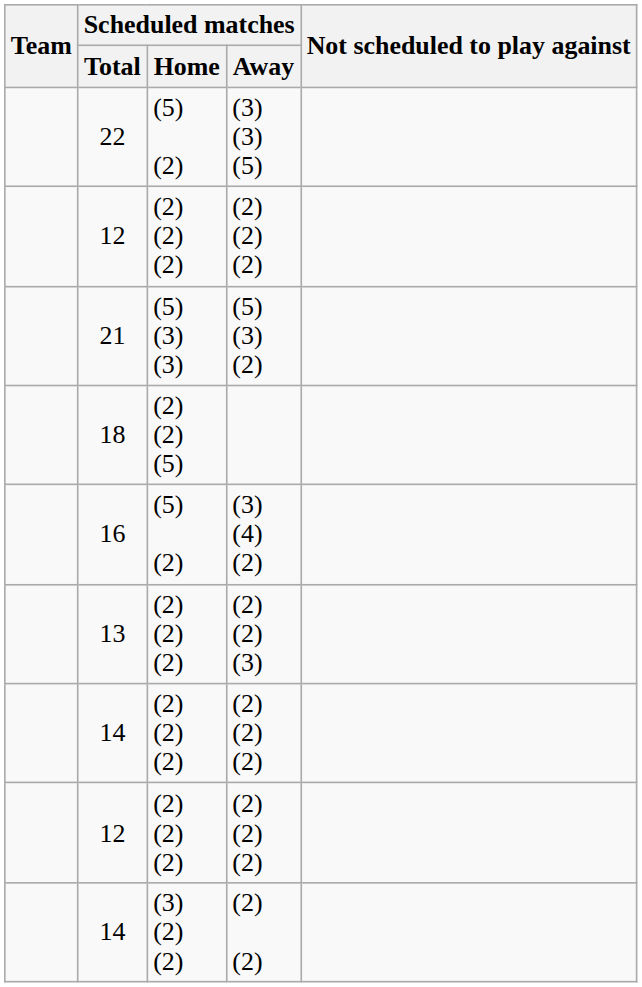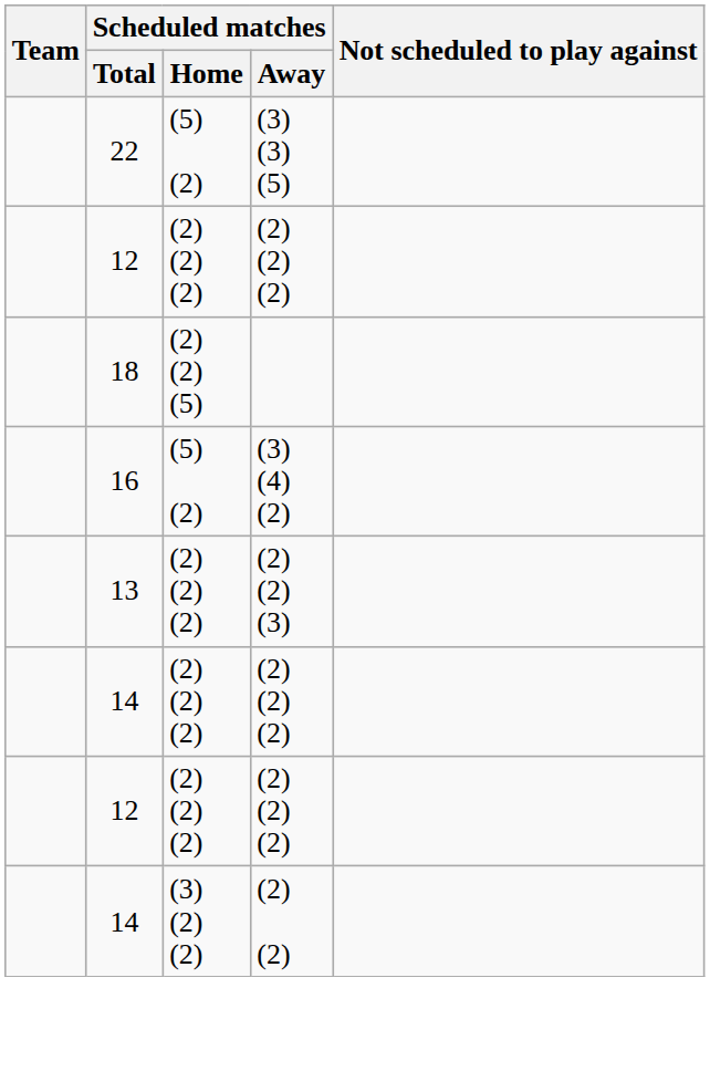- row: 21 | (5) (3) (3) | (5) (3) (2)
